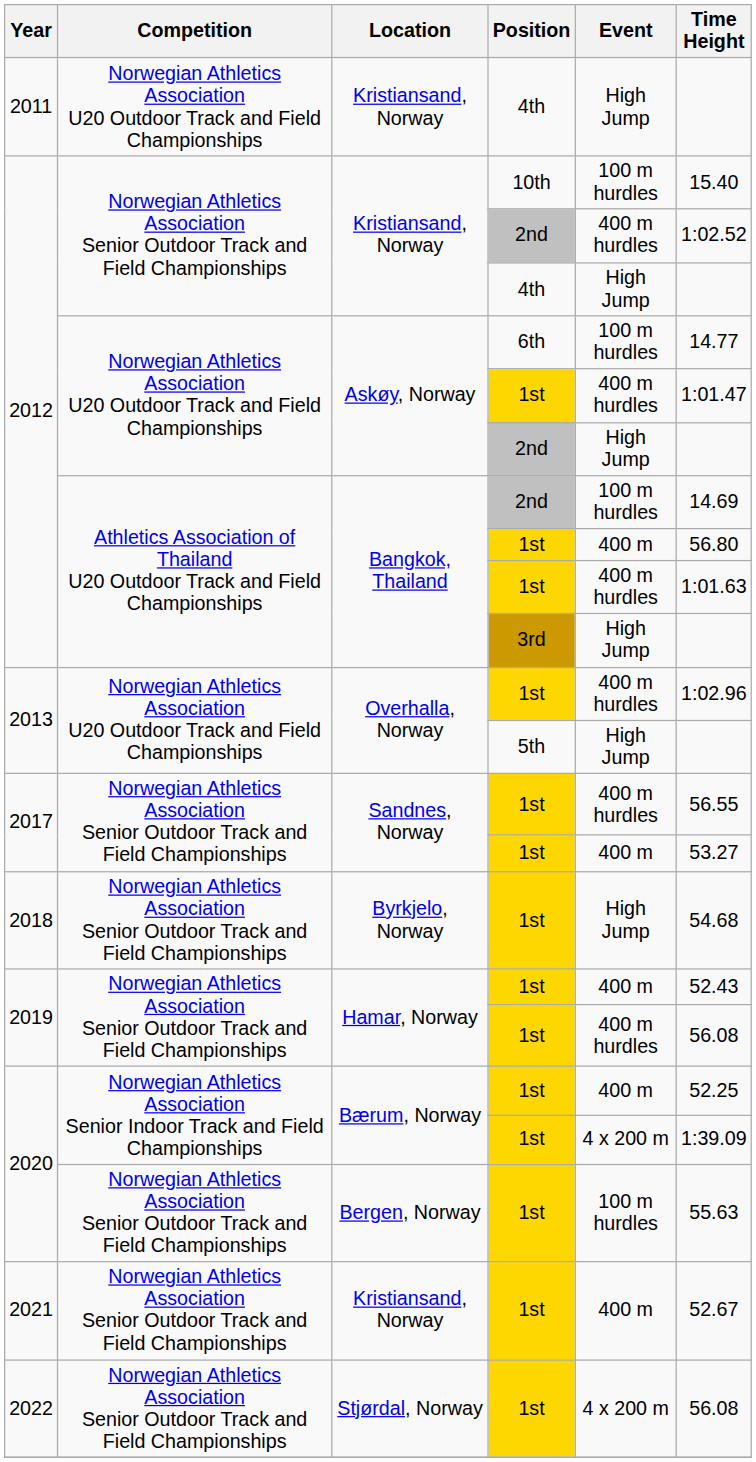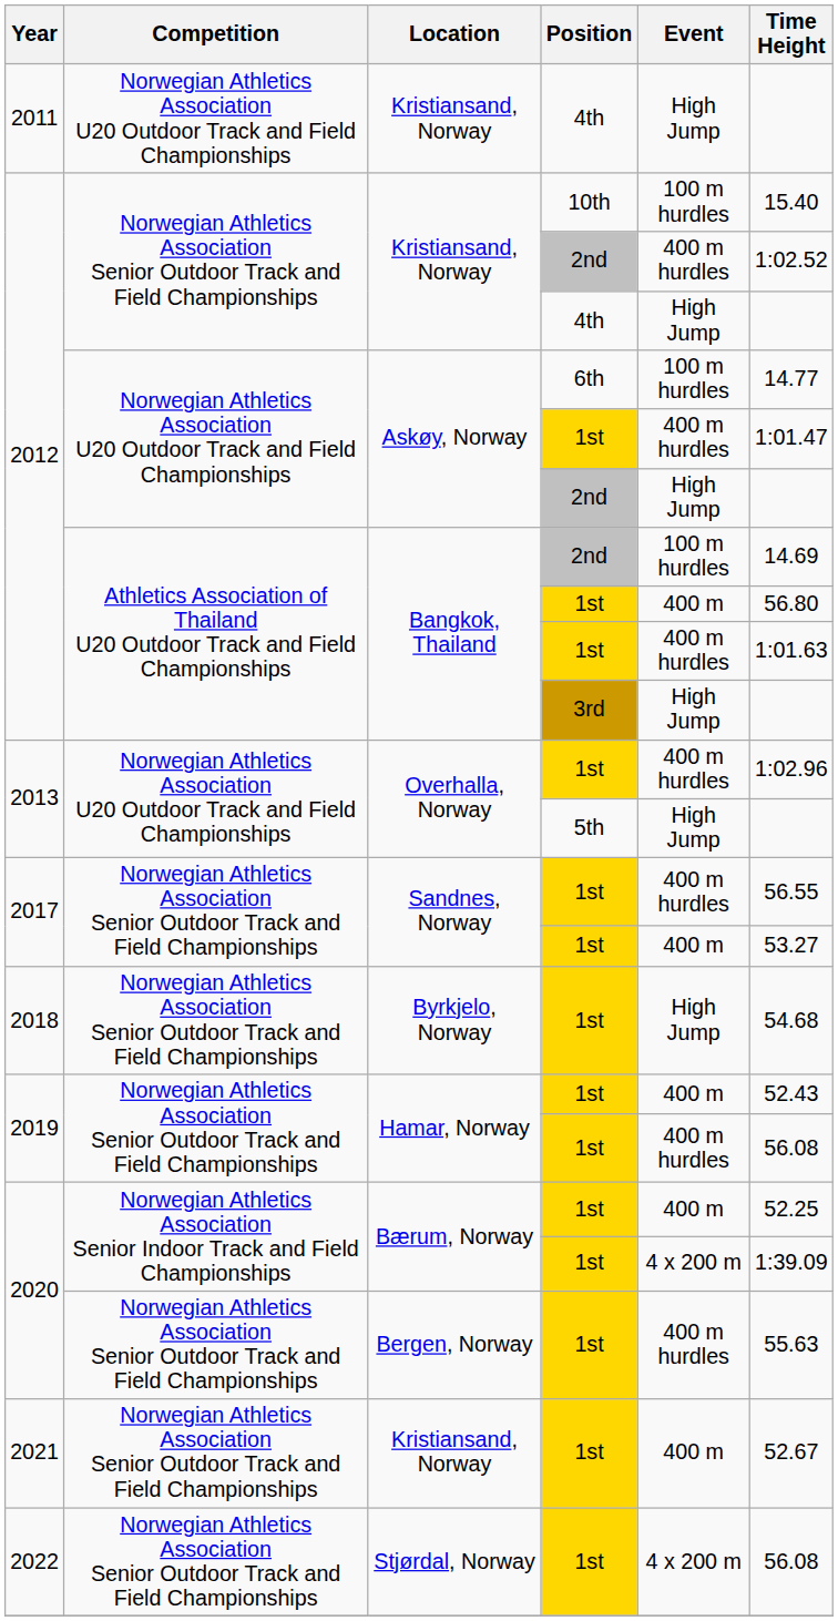Bergen, Norway | Event: 100 m hurdles -> 400 m hurdles
